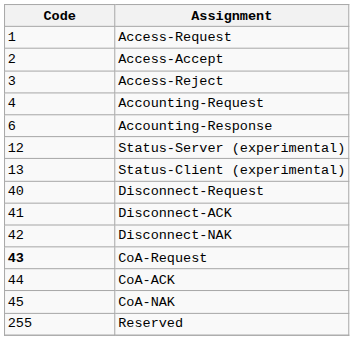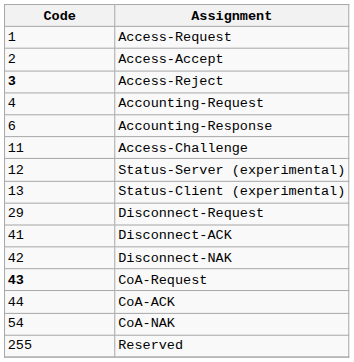Access-Reject | Code: normal -> bold
+ row: 11 | Access-Challenge
Disconnect-Request | Code: 40 -> 29
CoA-NAK | Code: 45 -> 54
